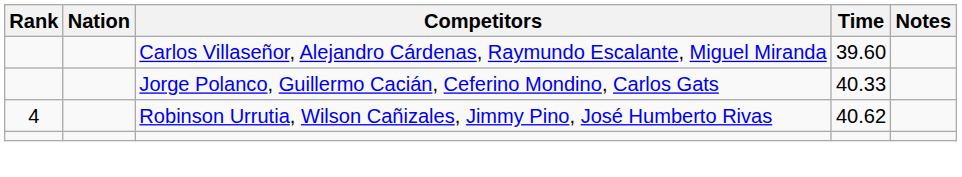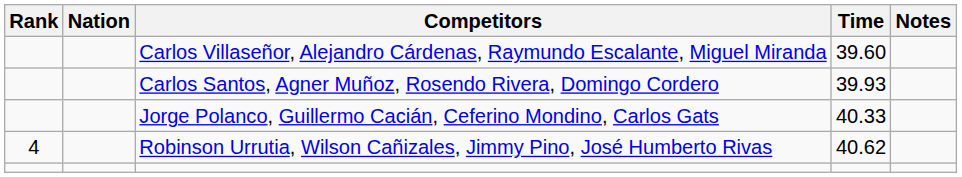+ row: Carlos Santos, Agner Muñoz, Rosendo Rivera, Domingo Cordero | 39.93
